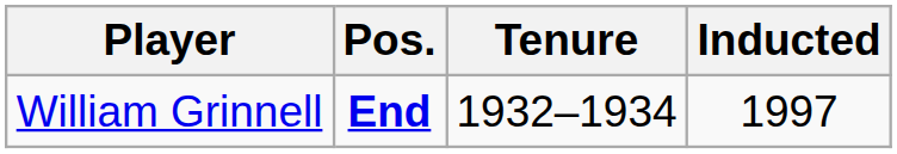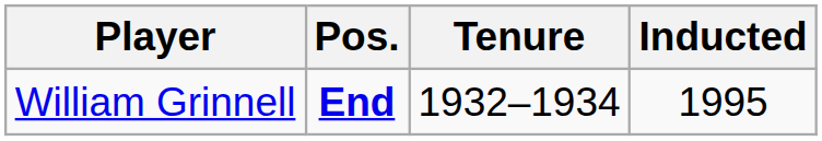William Grinnell | Inducted: 1997 -> 1995
